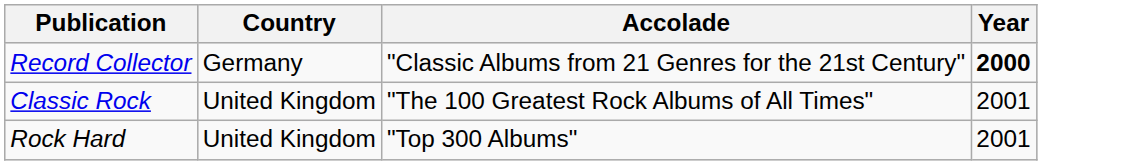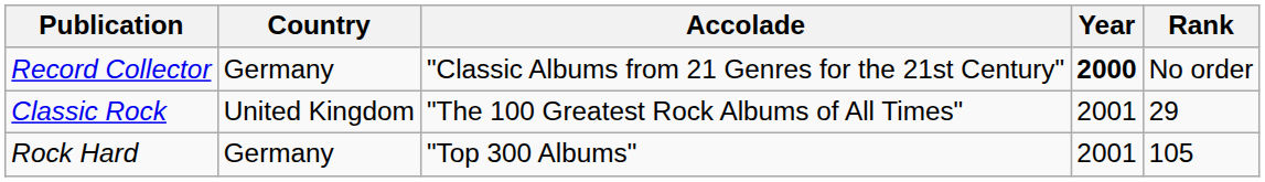+ column: Rank | No order | 29 | 105
Rock Hard | Country: United Kingdom -> Germany
